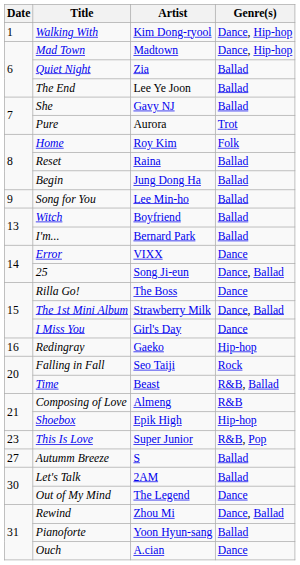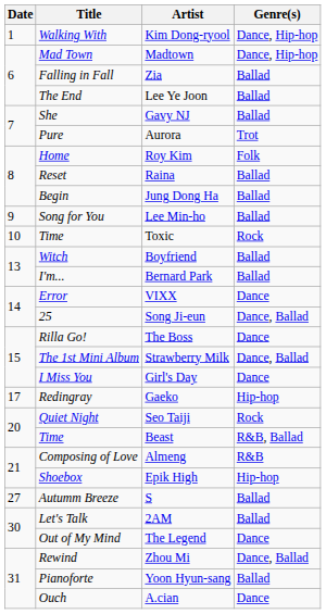Zia | Title: Quiet Night -> Falling in Fall
+ row: 10 | Time | Toxic | Rock
Gaeko | Date: 16 -> 17
Seo Taiji | Title: Falling in Fall -> Quiet Night
- row: 23 | This Is Love | Super Junior | R&B, Pop
